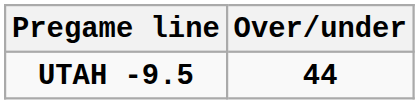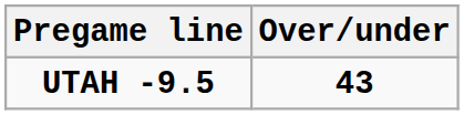UTAH -9.5 | Over/under: 44 -> 43
